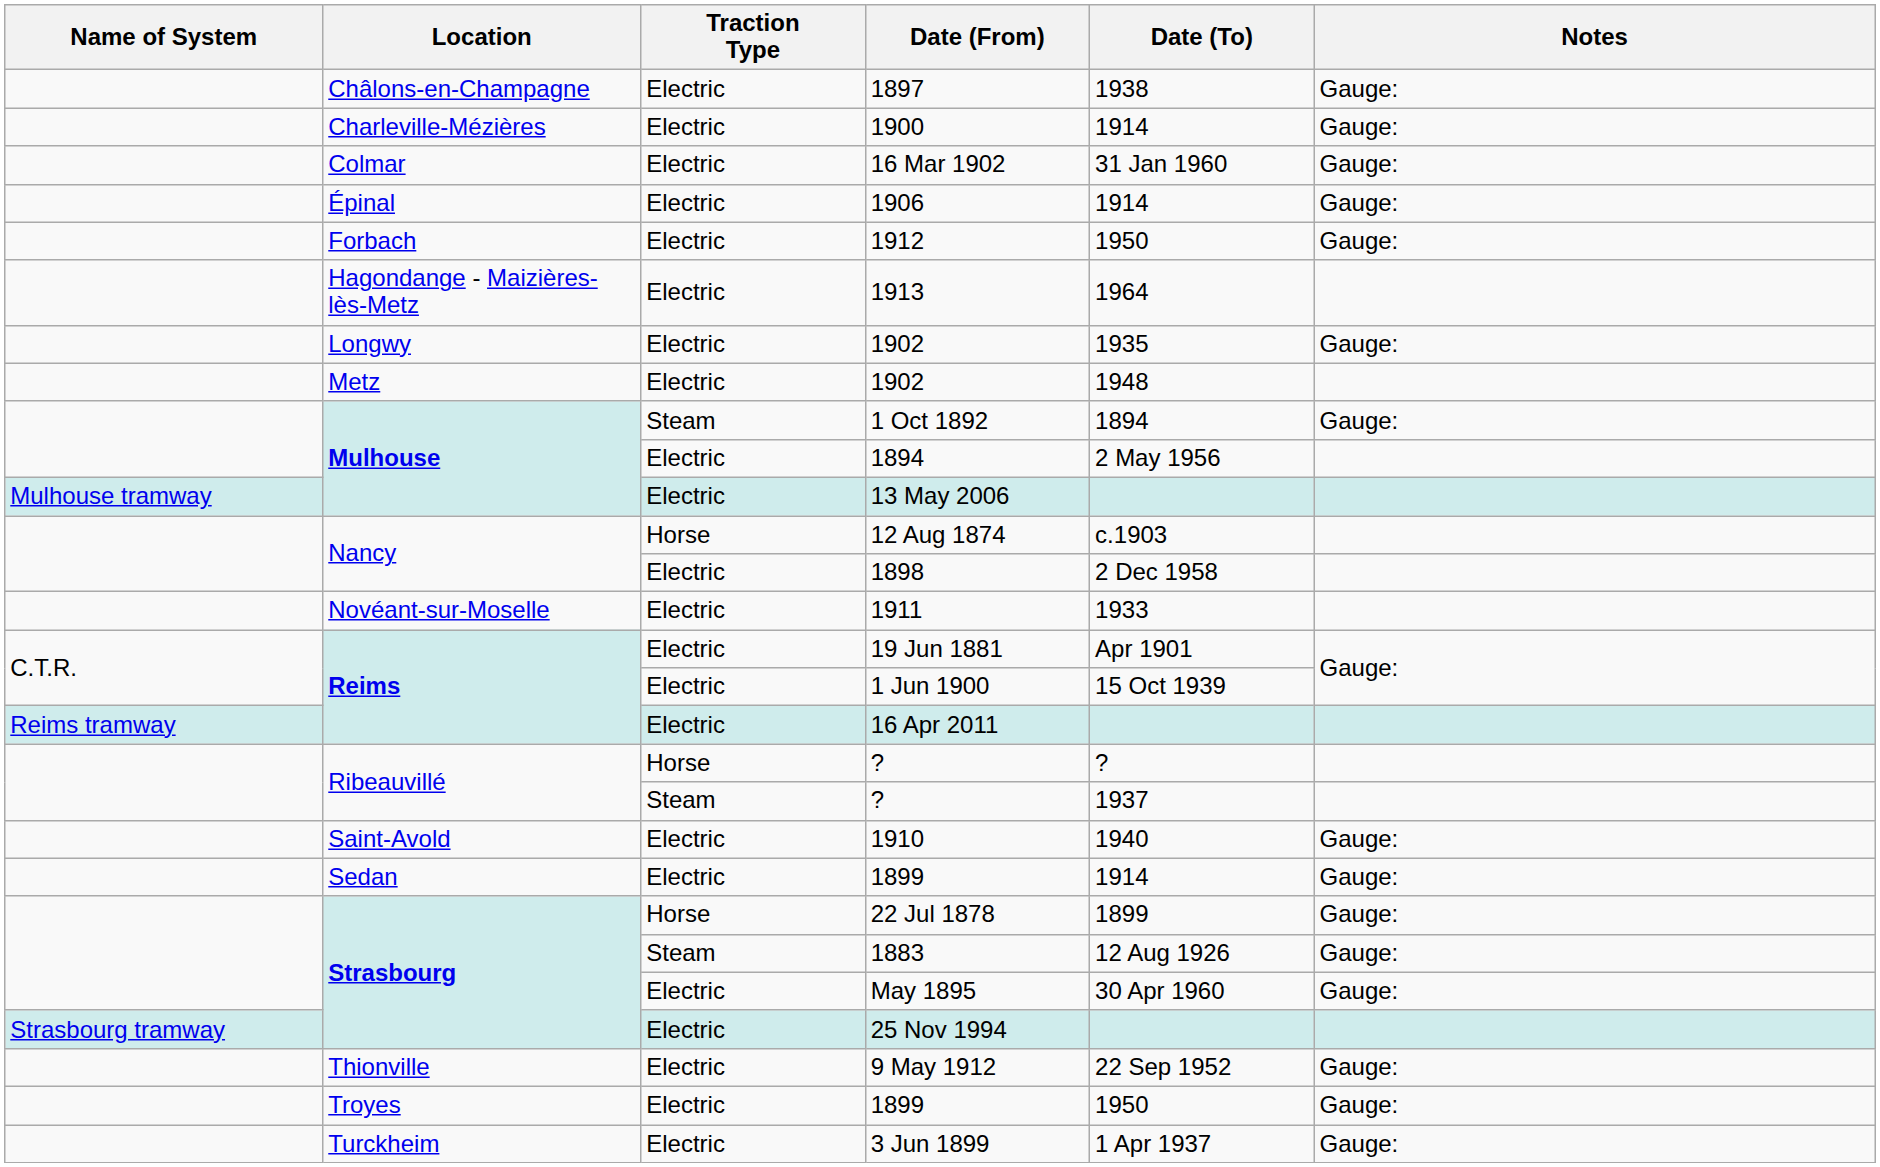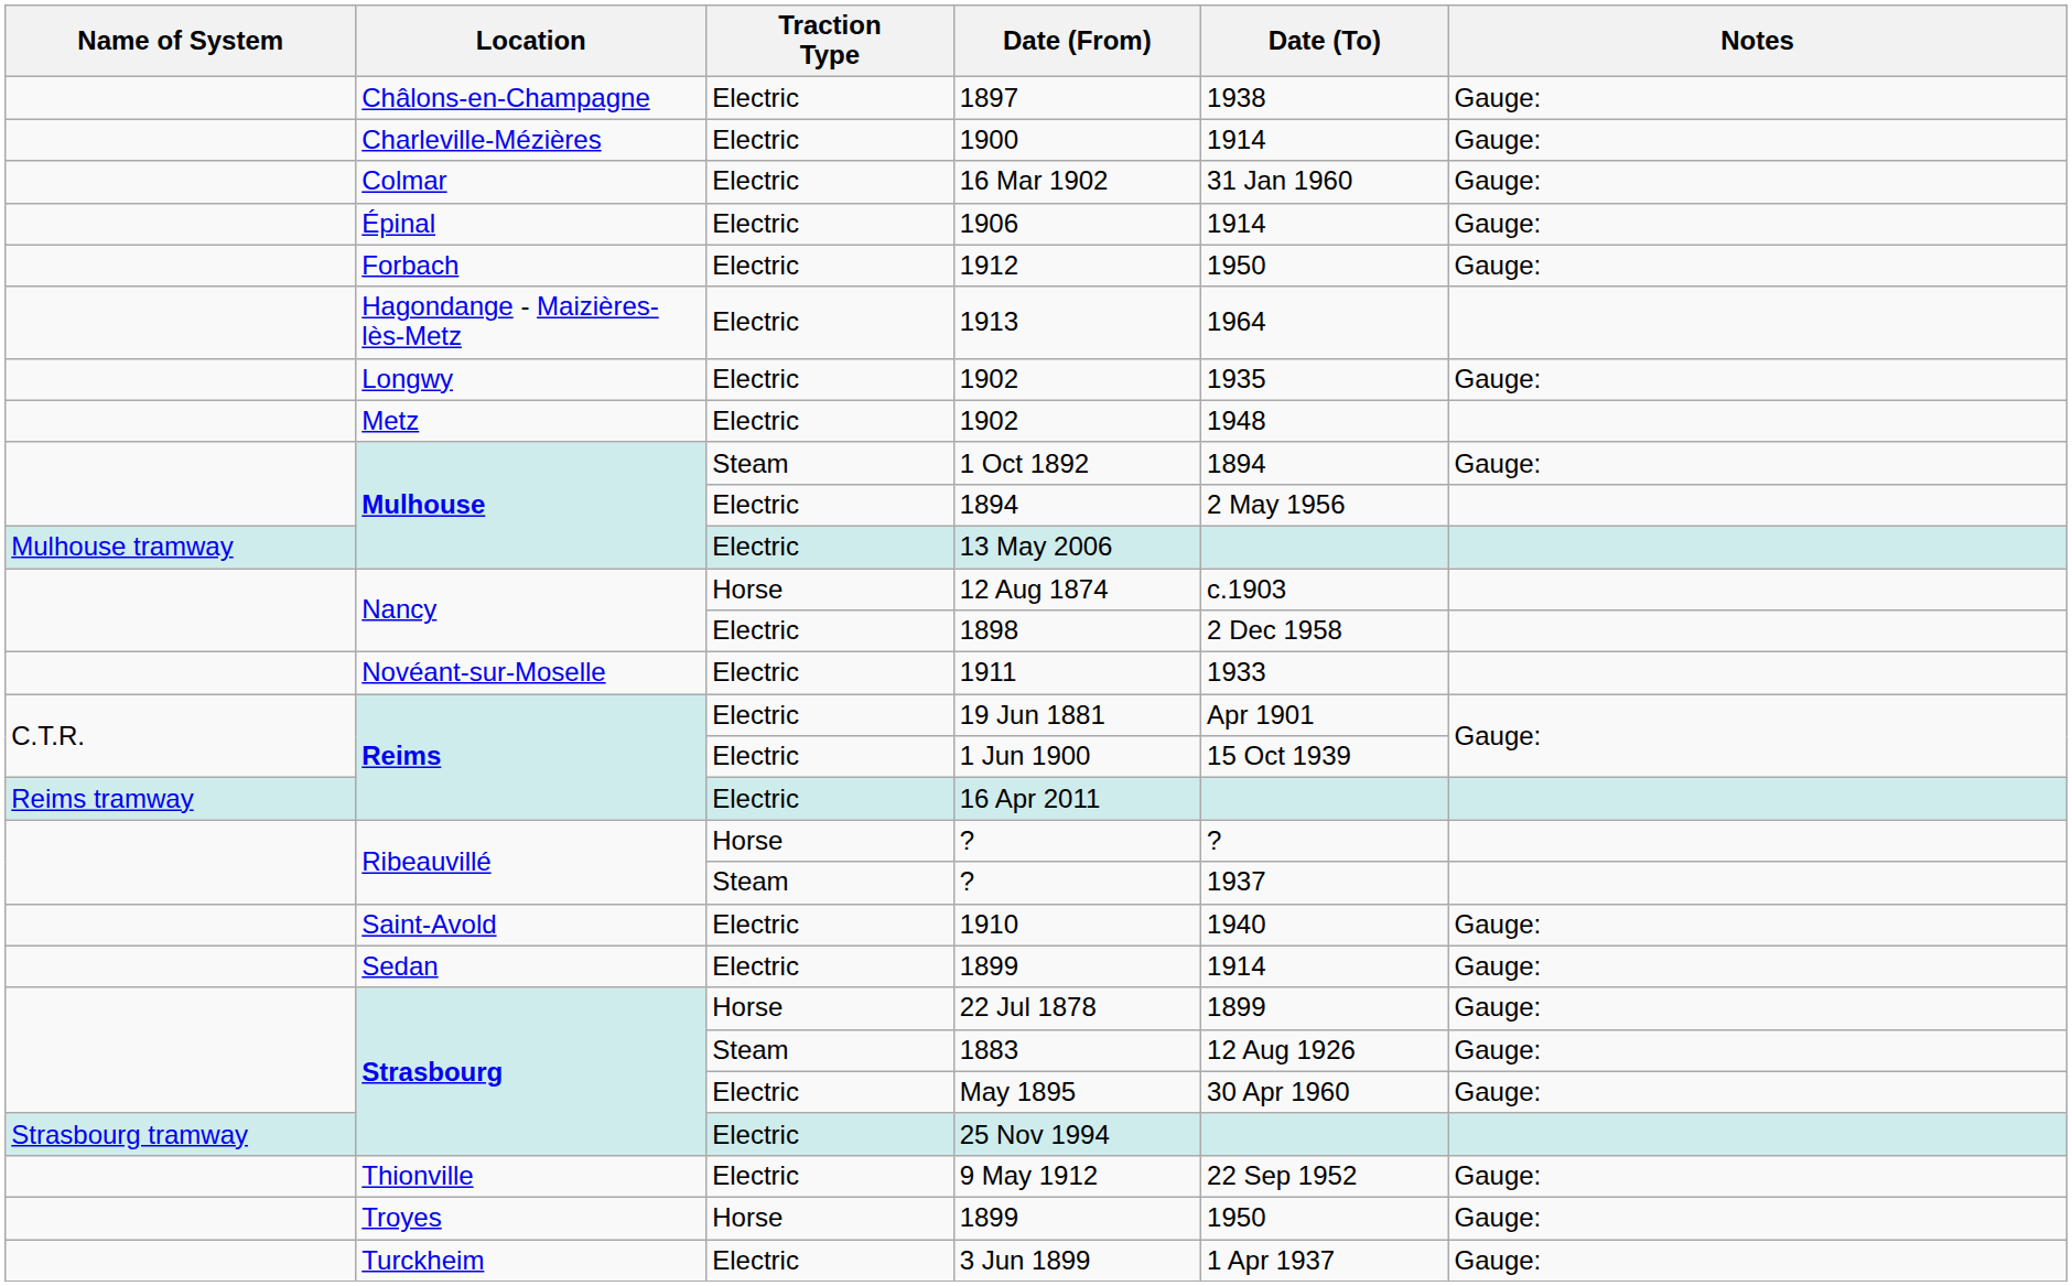Troyes / 1899 | Traction Type: Electric -> Horse
